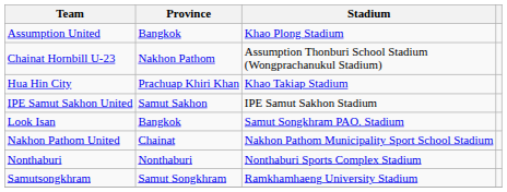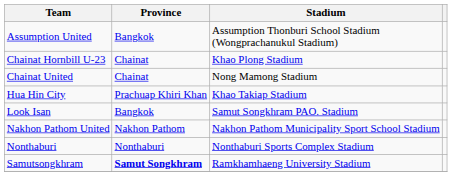Assumption United | Stadium: Khao Plong Stadium -> Assumption Thonburi School Stadium (Wongprachanukul Stadium)
Chainat Hornbill U-23 | Province: Nakhon Pathom -> Chainat
Chainat Hornbill U-23 | Stadium: Assumption Thonburi School Stadium (Wongprachanukul Stadium) -> Khao Plong Stadium
+ row: Chainat United | Chainat | Nong Mamong Stadium
- row: IPE Samut Sakhon United | Samut Sakhon | IPE Samut Sakhon Stadium
Nakhon Pathom United | Province: Chainat -> Nakhon Pathom
Samutsongkhram | Province: normal -> bold
